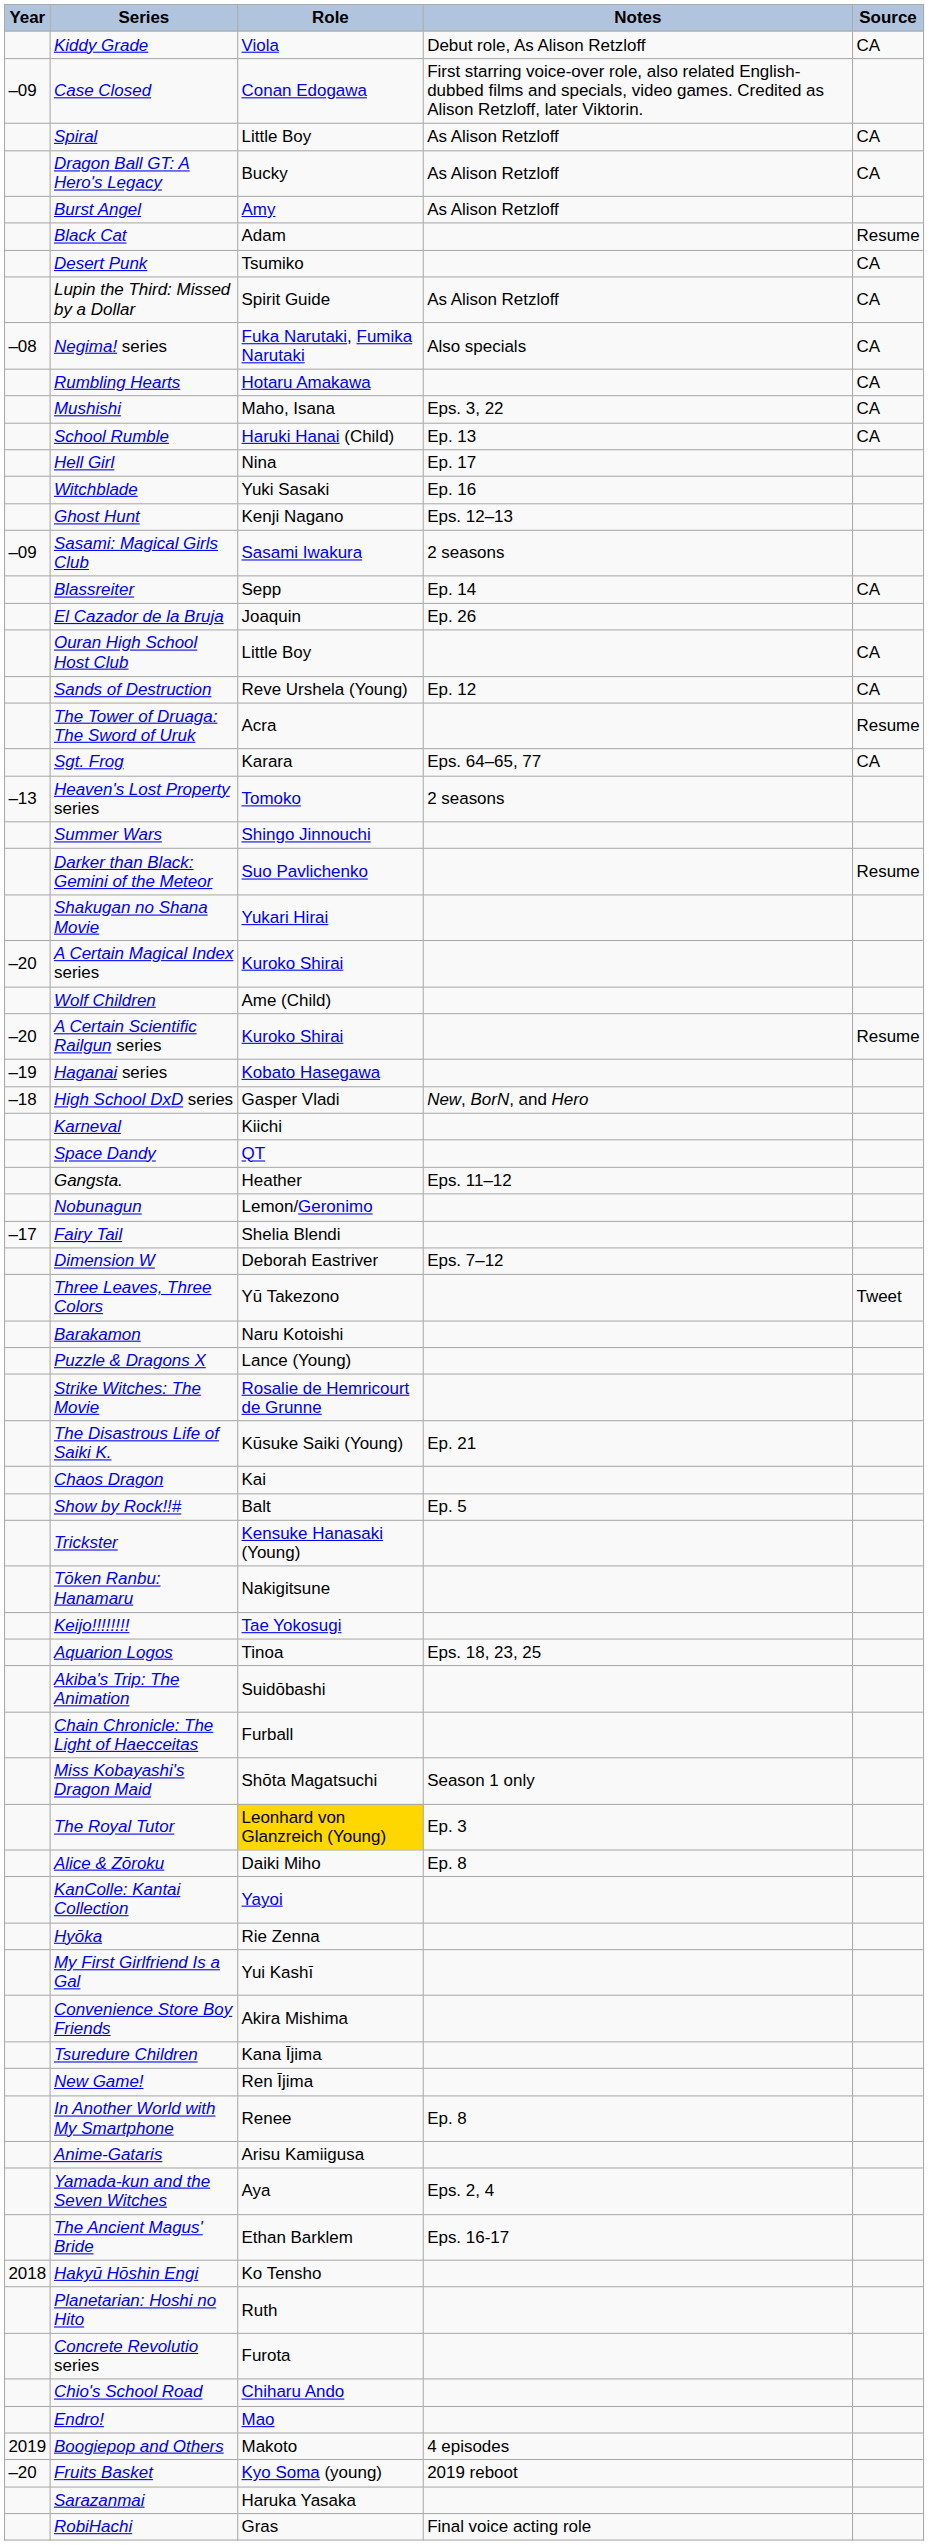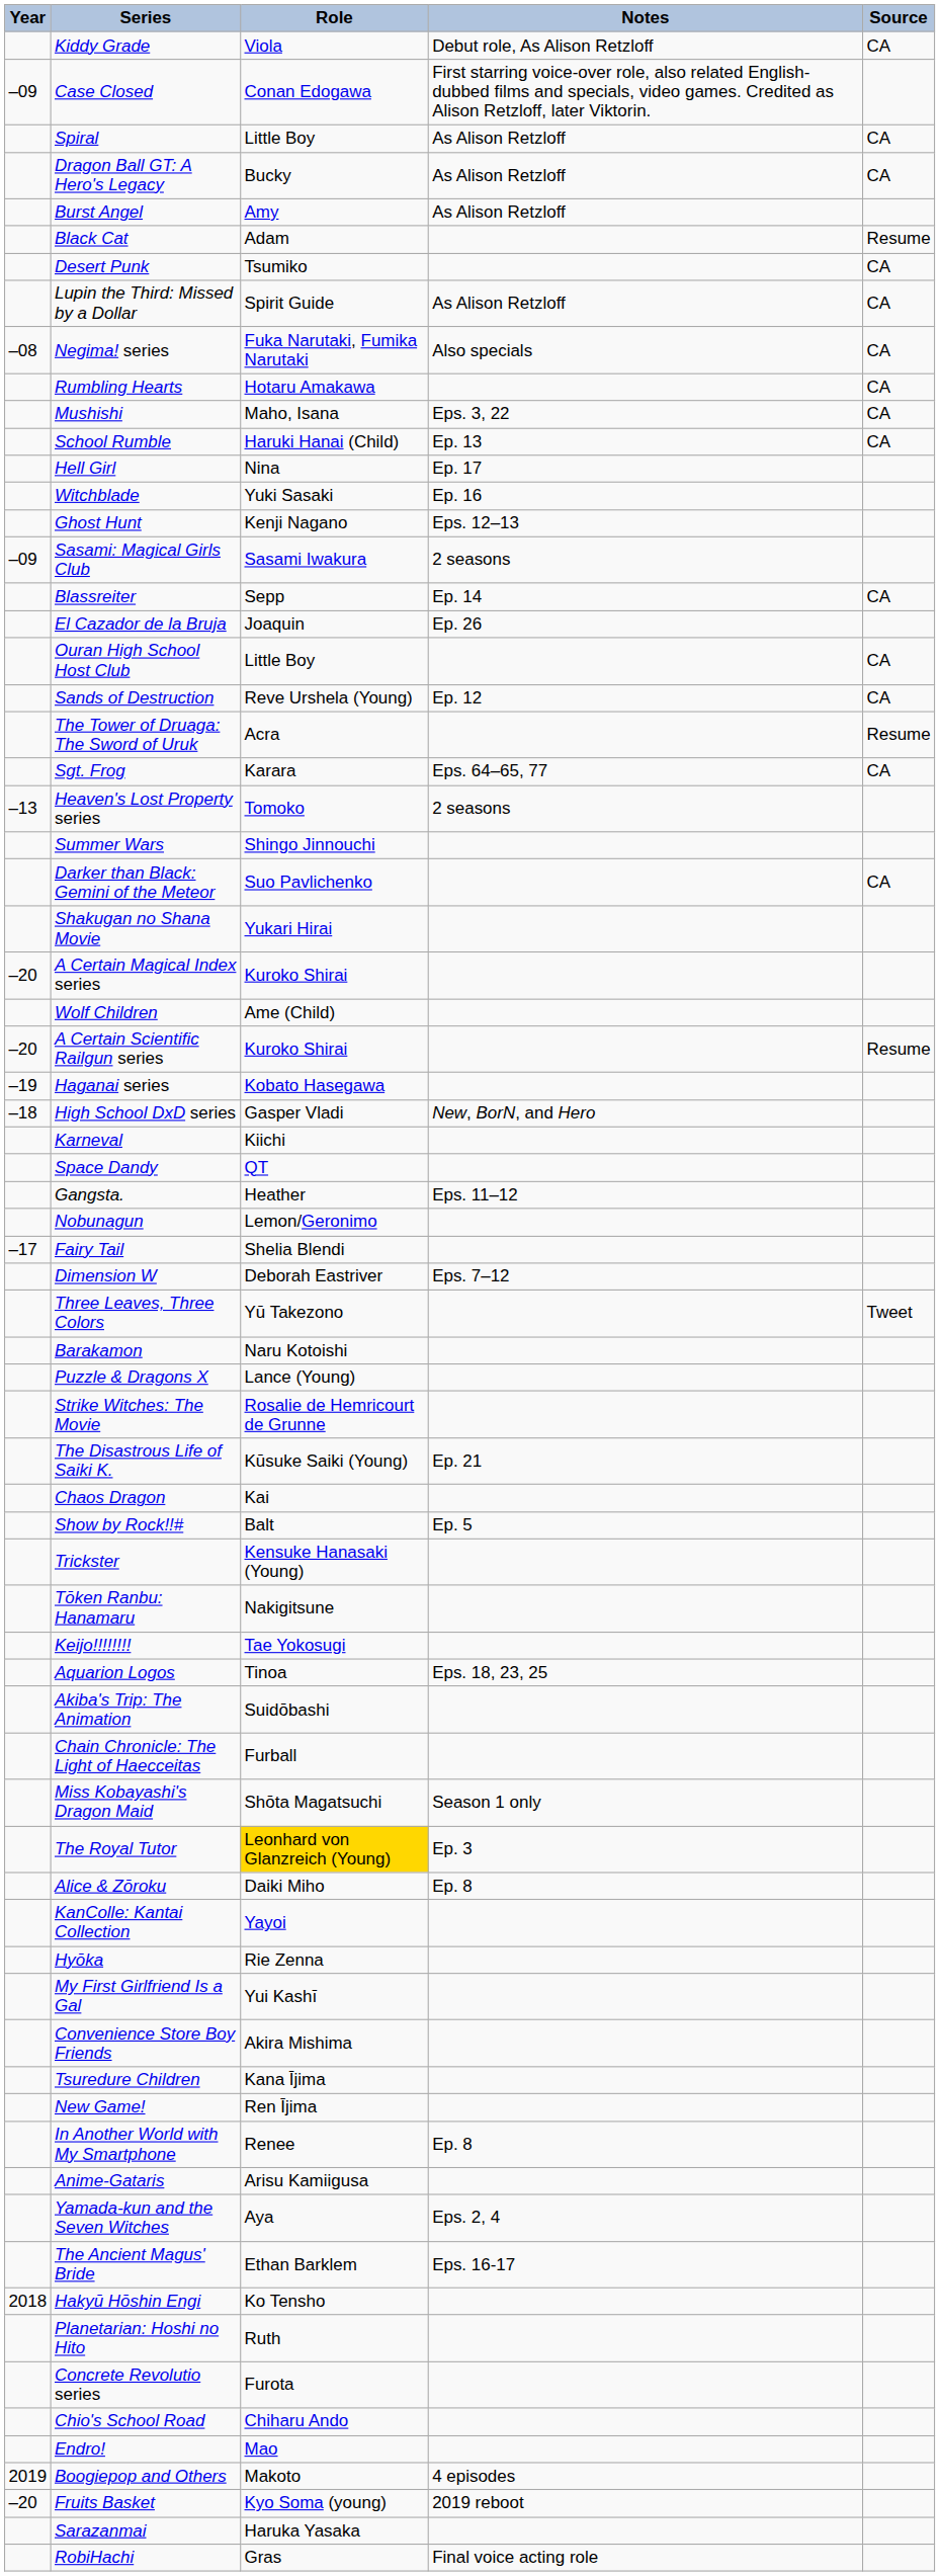Darker than Black: Gemini of the Meteor | Source: Resume -> CA
